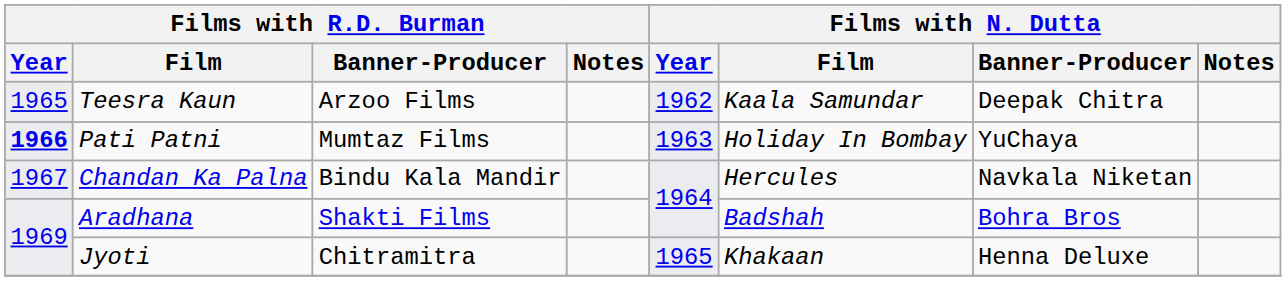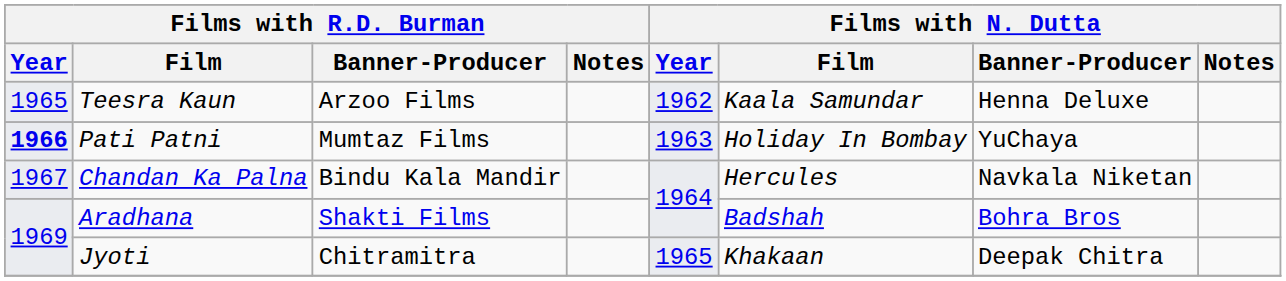Teesra Kaun | Films with N. Dutta / Banner-Producer: Deepak Chitra -> Henna Deluxe
Jyoti | Films with N. Dutta / Banner-Producer: Henna Deluxe -> Deepak Chitra
